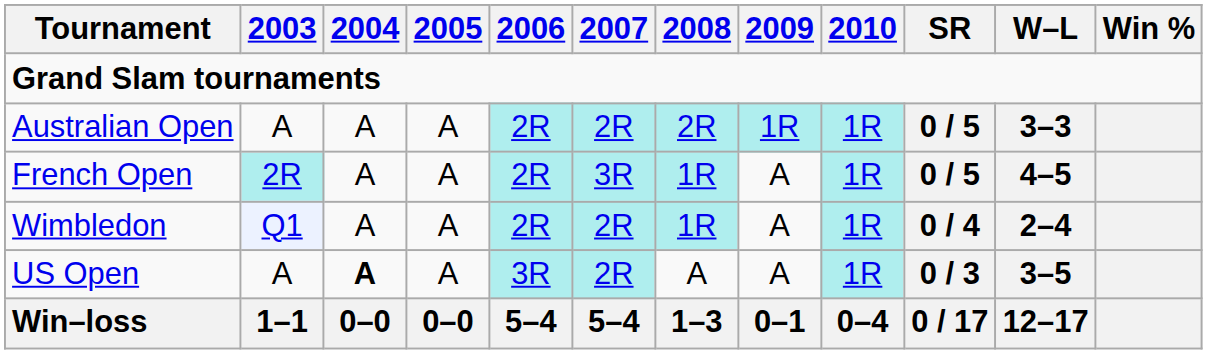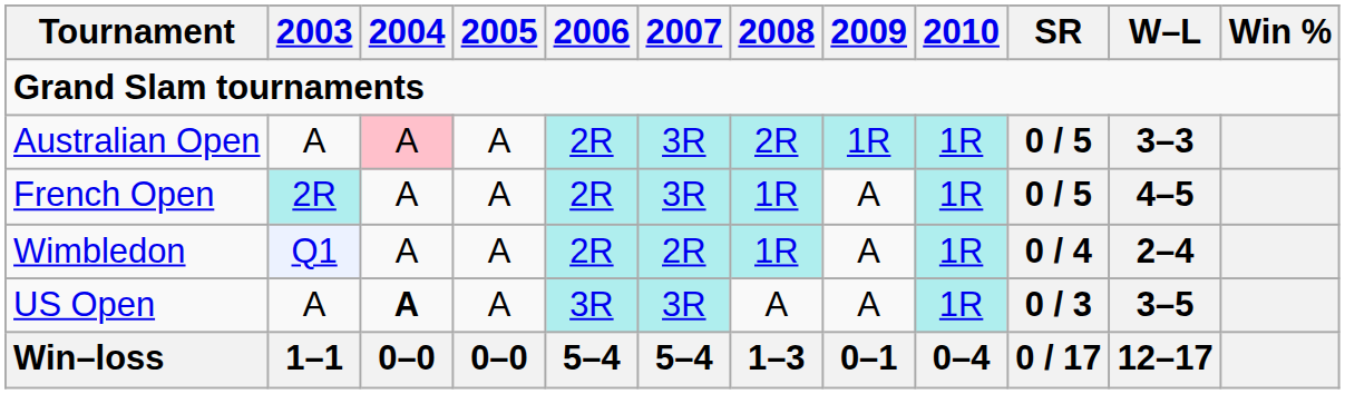Australian Open | 2004: no background -> pink background
Australian Open | 2007: 2R -> 3R
US Open | 2007: 2R -> 3R
